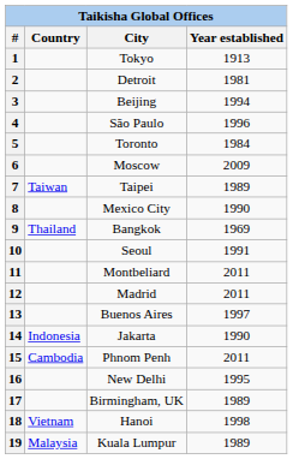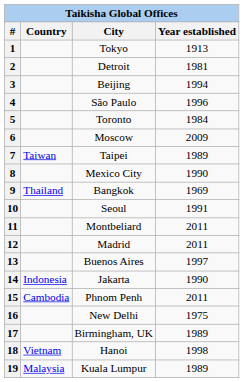16 | Year established: 1995 -> 1975
